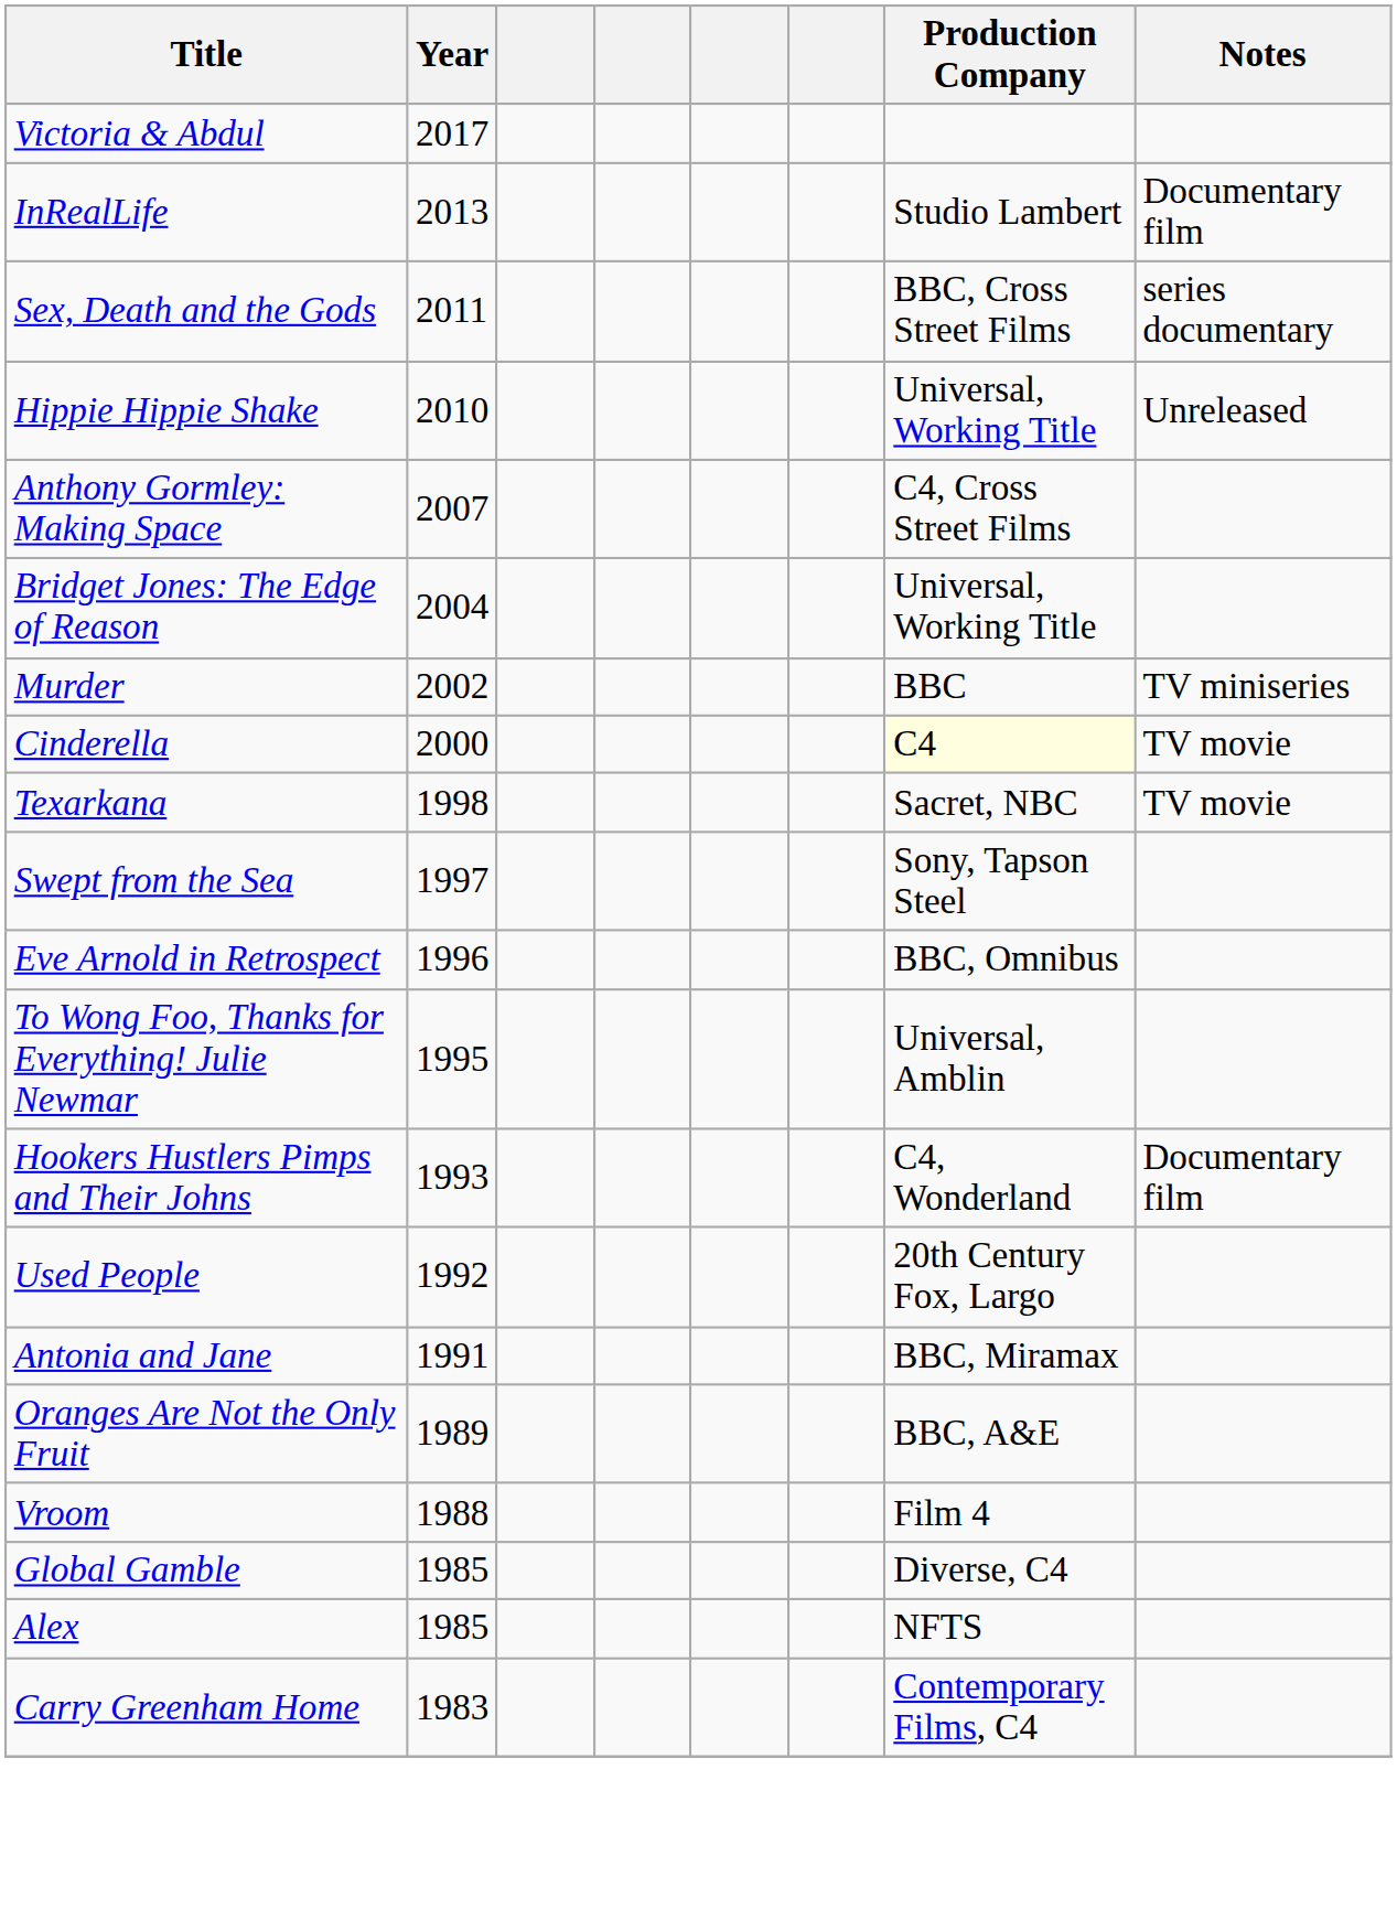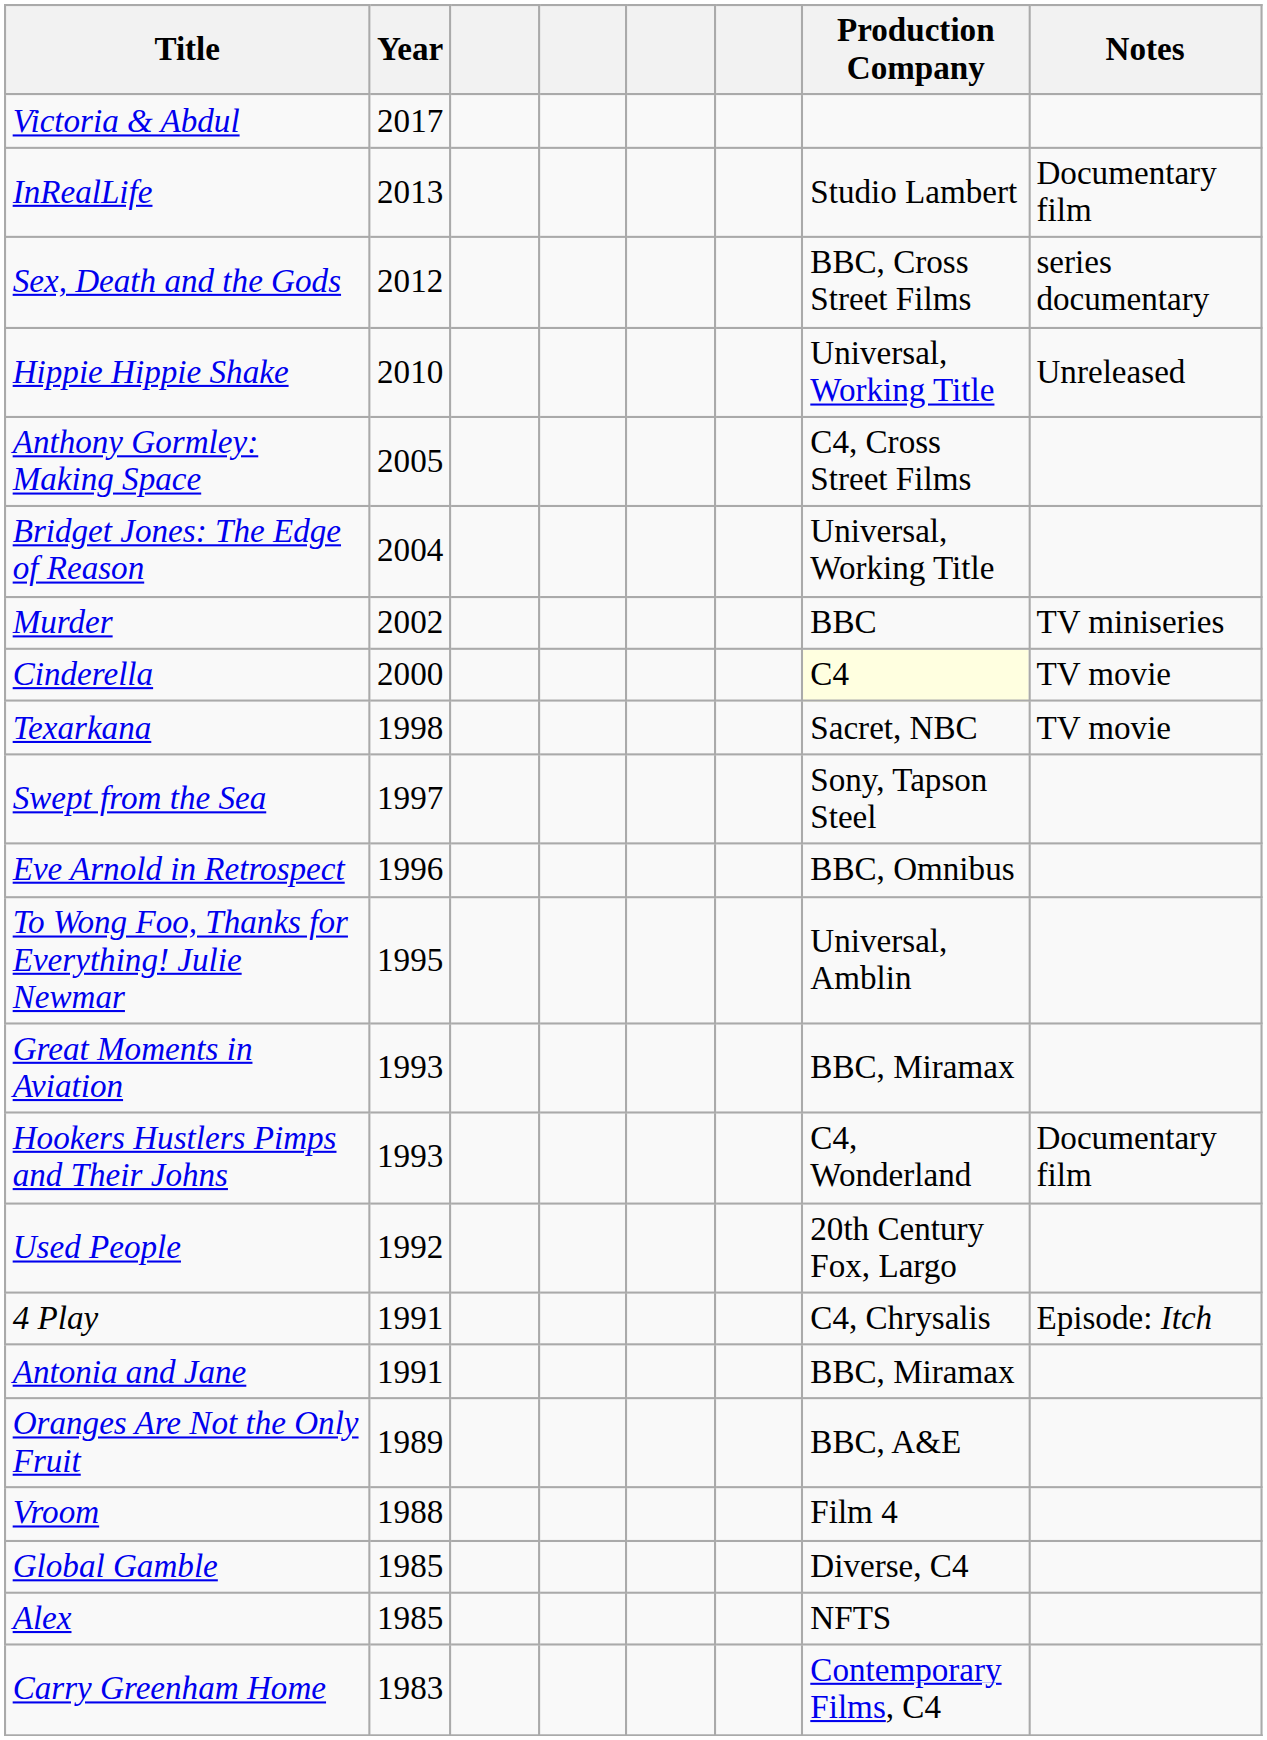Sex, Death and the Gods | Year: 2011 -> 2012
Anthony Gormley: Making Space | Year: 2007 -> 2005
+ row: Great Moments in Aviation | 1993 | BBC, Miramax
+ row: 4 Play | 1991 | C4, Chrysalis | Episode: Itch
